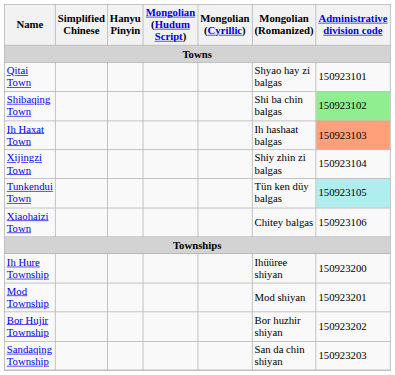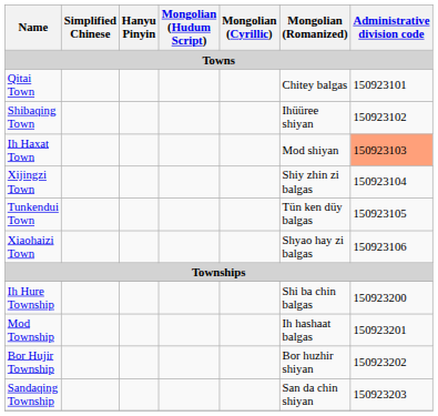Qitai Town | Mongolian (Romanized): Shyao hay zi balgas -> Chitey balgas
Shibaqing Town | Mongolian (Romanized): Shi ba chin balgas -> Ihüüree shiyan
Shibaqing Town | Administrative division code: lightgreen background -> no background
Ih Haxat Town | Mongolian (Romanized): Ih hashaat balgas -> Mod shiyan
Tunkendui Town | Administrative division code: paleturquoise background -> no background
Xiaohaizi Town | Mongolian (Romanized): Chitey balgas -> Shyao hay zi balgas
Ih Hure Township | Mongolian (Romanized): Ihüüree shiyan -> Shi ba chin balgas
Mod Township | Mongolian (Romanized): Mod shiyan -> Ih hashaat balgas
